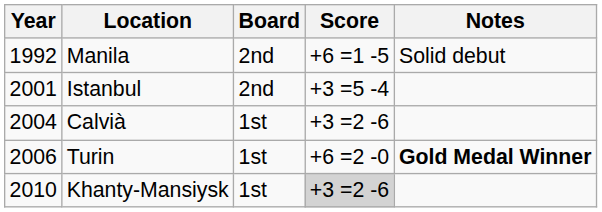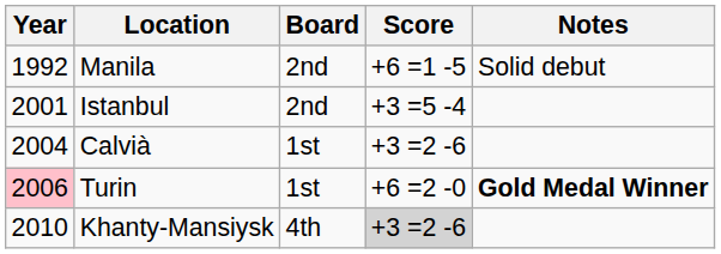Turin | Year: no background -> pink background
Khanty-Mansiysk | Board: 1st -> 4th
